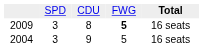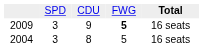2009 | column 3: 8 -> 9
2004 | column 3: 9 -> 8
